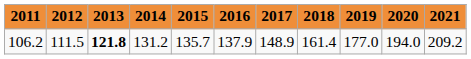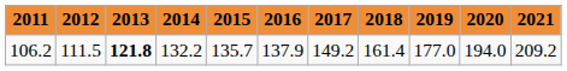106.2 | 2014: 131.2 -> 132.2
106.2 | 2017: 148.9 -> 149.2
